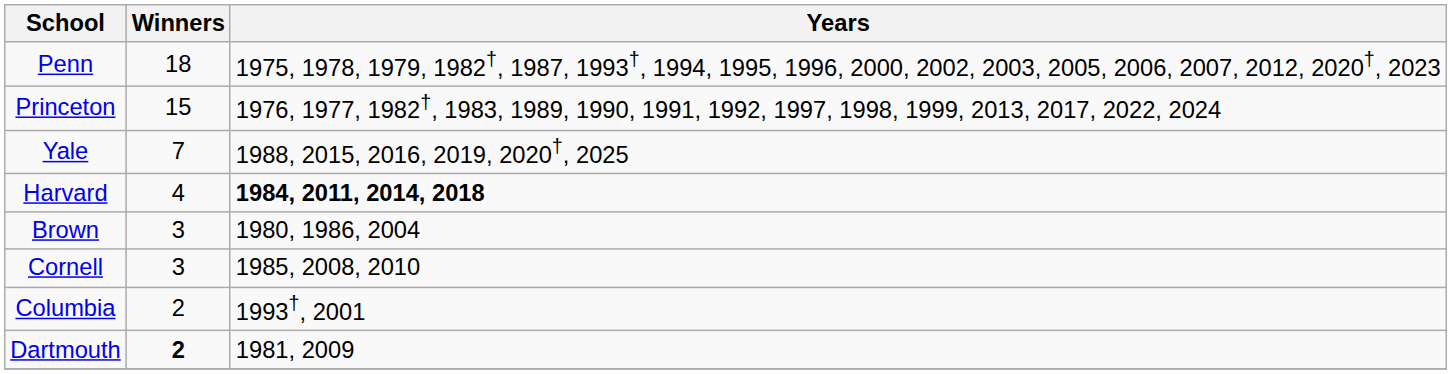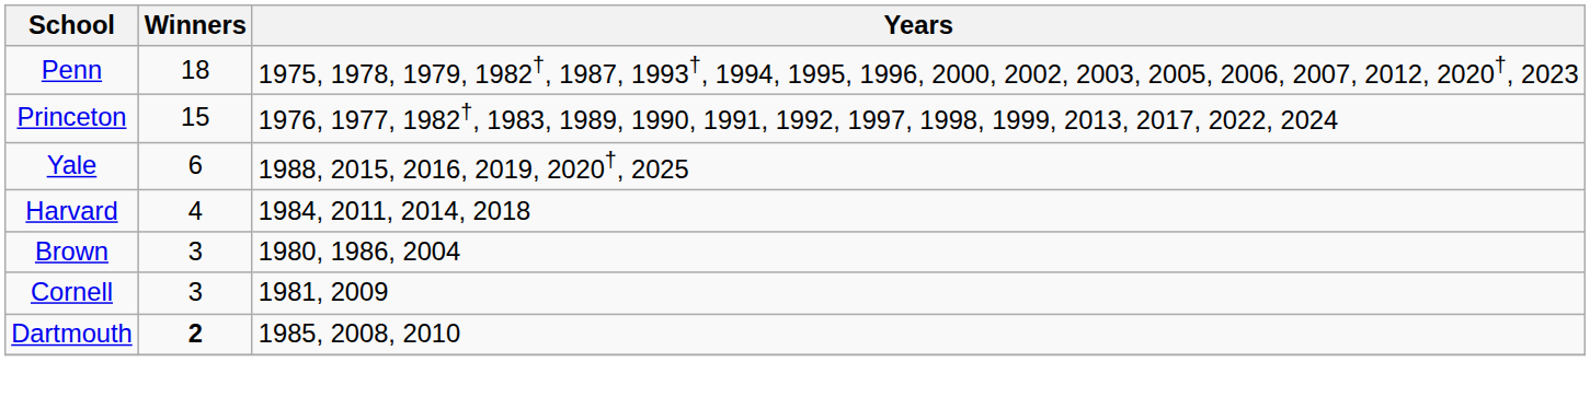Yale | Winners: 7 -> 6
Harvard | Years: bold -> normal
Cornell | Years: 1985, 2008, 2010 -> 1981, 2009
- row: Columbia | 2 | 1993†, 2001
Dartmouth | Years: 1981, 2009 -> 1985, 2008, 2010
